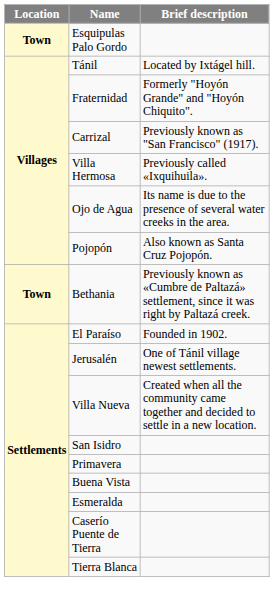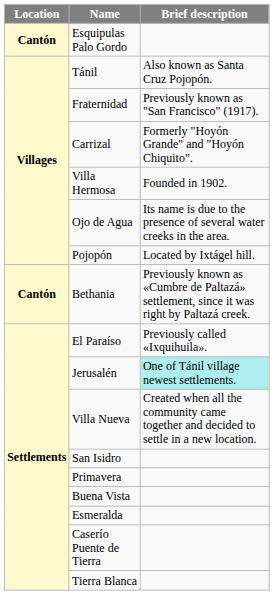Esquipulas Palo Gordo | Location: Town -> Cantón
Tánil | Brief description: Located by Ixtágel hill. -> Also known as Santa Cruz Pojopón.
Fraternidad | Brief description: Formerly "Hoyón Grande" and "Hoyón Chiquito". -> Previously known as "San Francisco" (1917).
Carrizal | Brief description: Previously known as "San Francisco" (1917). -> Formerly "Hoyón Grande" and "Hoyón Chiquito".
Villa Hermosa | Brief description: Previously called «Ixquihuila». -> Founded in 1902.
Pojopón | Brief description: Also known as Santa Cruz Pojopón. -> Located by Ixtágel hill.
Bethania | Location: Town -> Cantón
El Paraíso | Brief description: Founded in 1902. -> Previously called «Ixquihuila».
Jerusalén | Brief description: no background -> paleturquoise background
